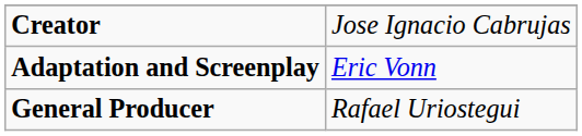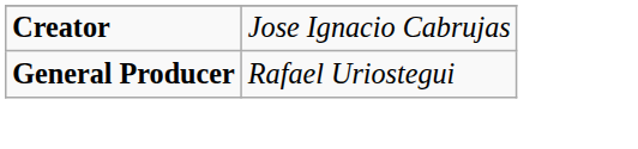- row: Adaptation and Screenplay | Eric Vonn
